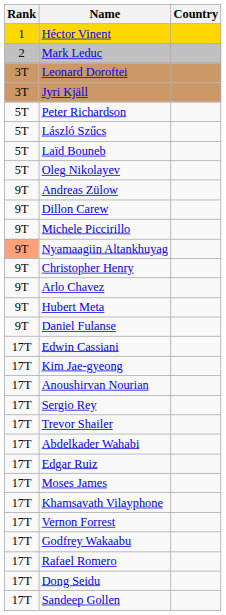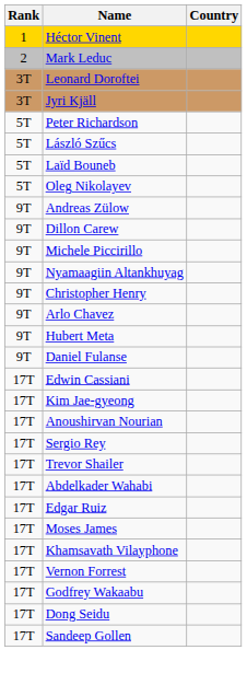Nyamaagiin Altankhuyag | Rank: lightsalmon background -> no background
- row: 17T | Rafael Romero
